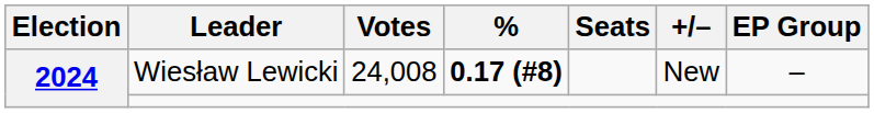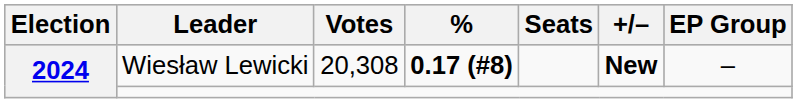Wiesław Lewicki | Votes: 24,008 -> 20,308
Wiesław Lewicki | +/–: normal -> bold
